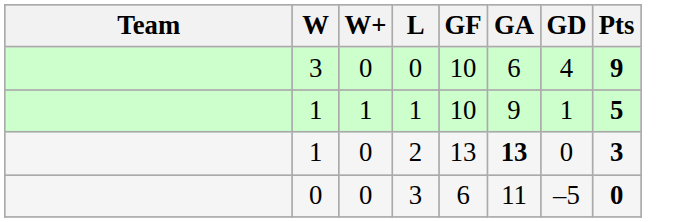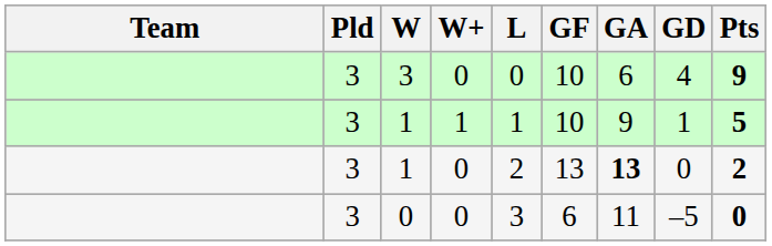+ column: Pld | 3 | 3 | 3 | 3
1 / 0 | Pts: 3 -> 2
